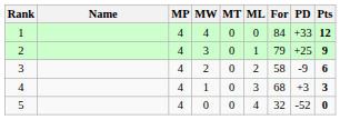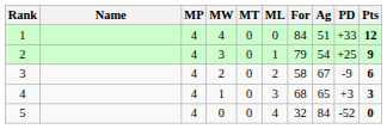+ column: Ag | 51 | 54 | 67 | 65 | 84
